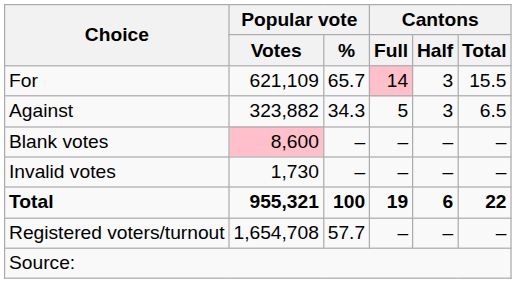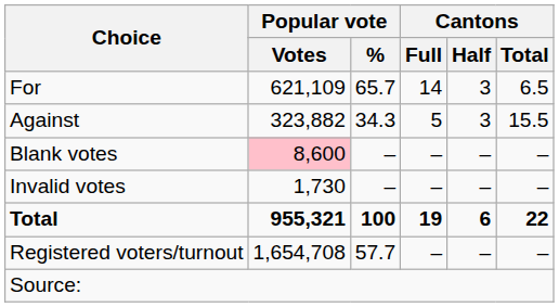For | Cantons / Full: pink background -> no background
For | Cantons / Total: 15.5 -> 6.5
Against | Cantons / Total: 6.5 -> 15.5
